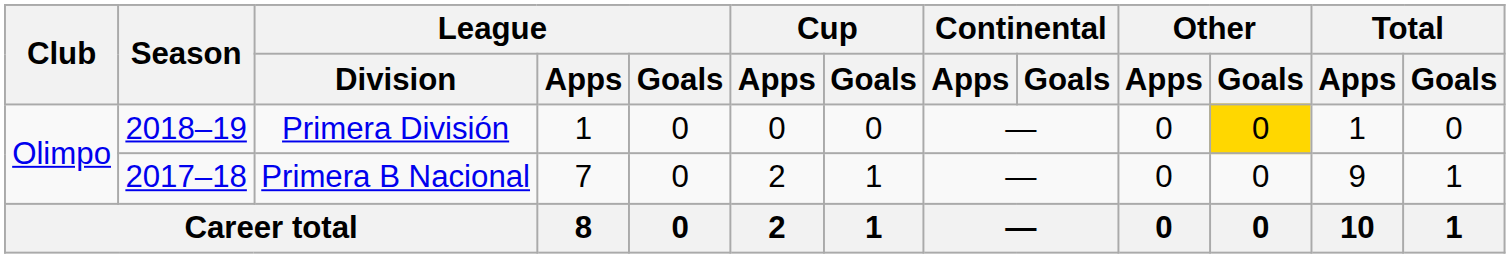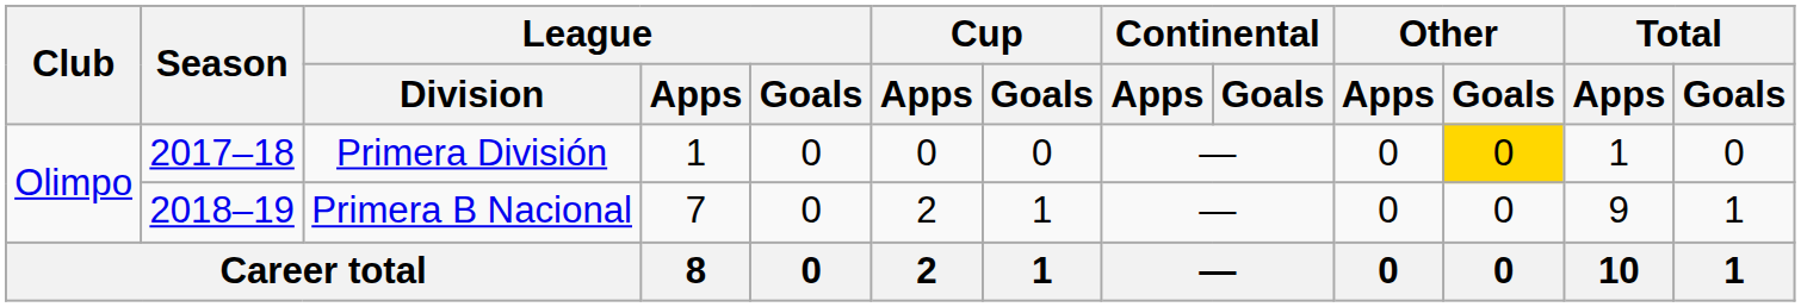Primera División | Season: 2018–19 -> 2017–18
Primera B Nacional | Season: 2017–18 -> 2018–19
